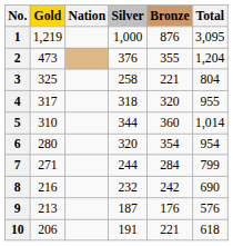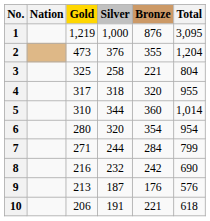columns swapped: Nation <-> Gold
